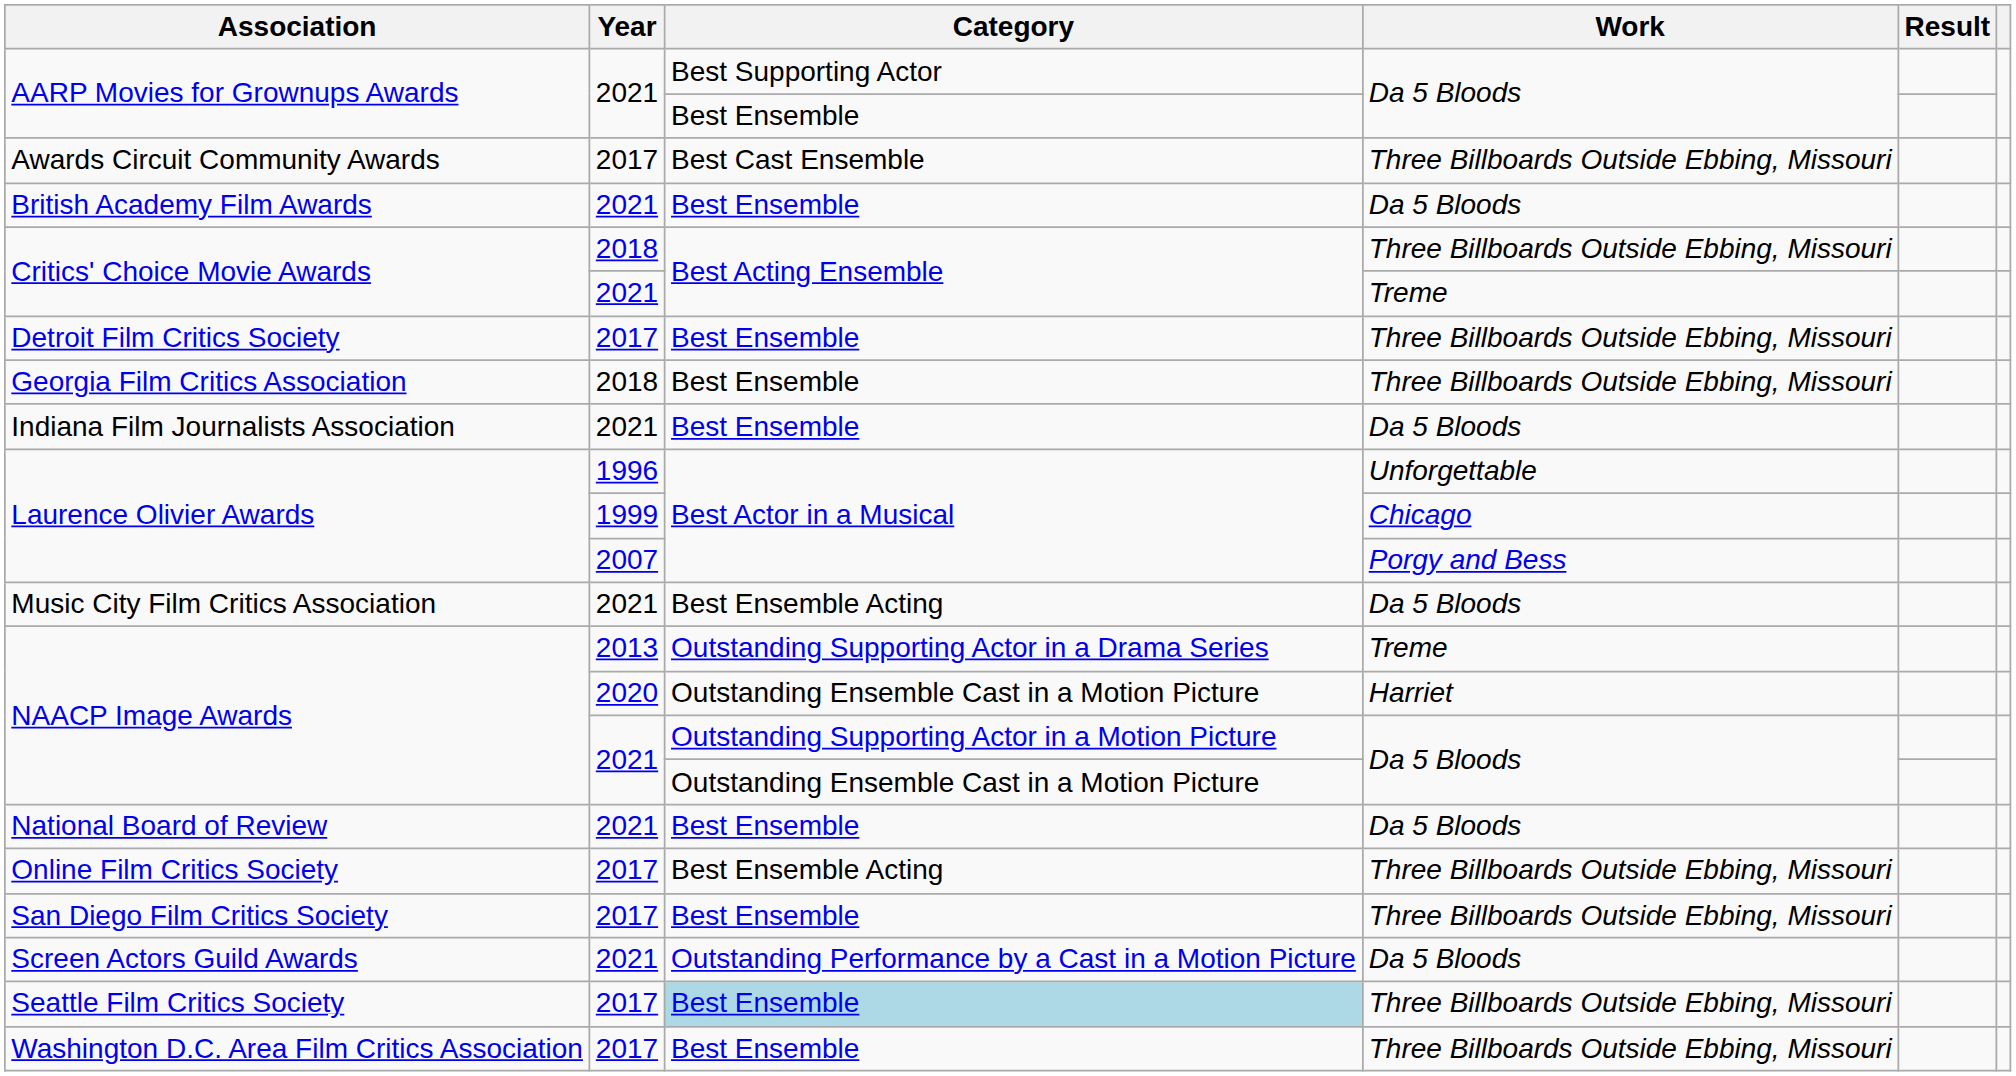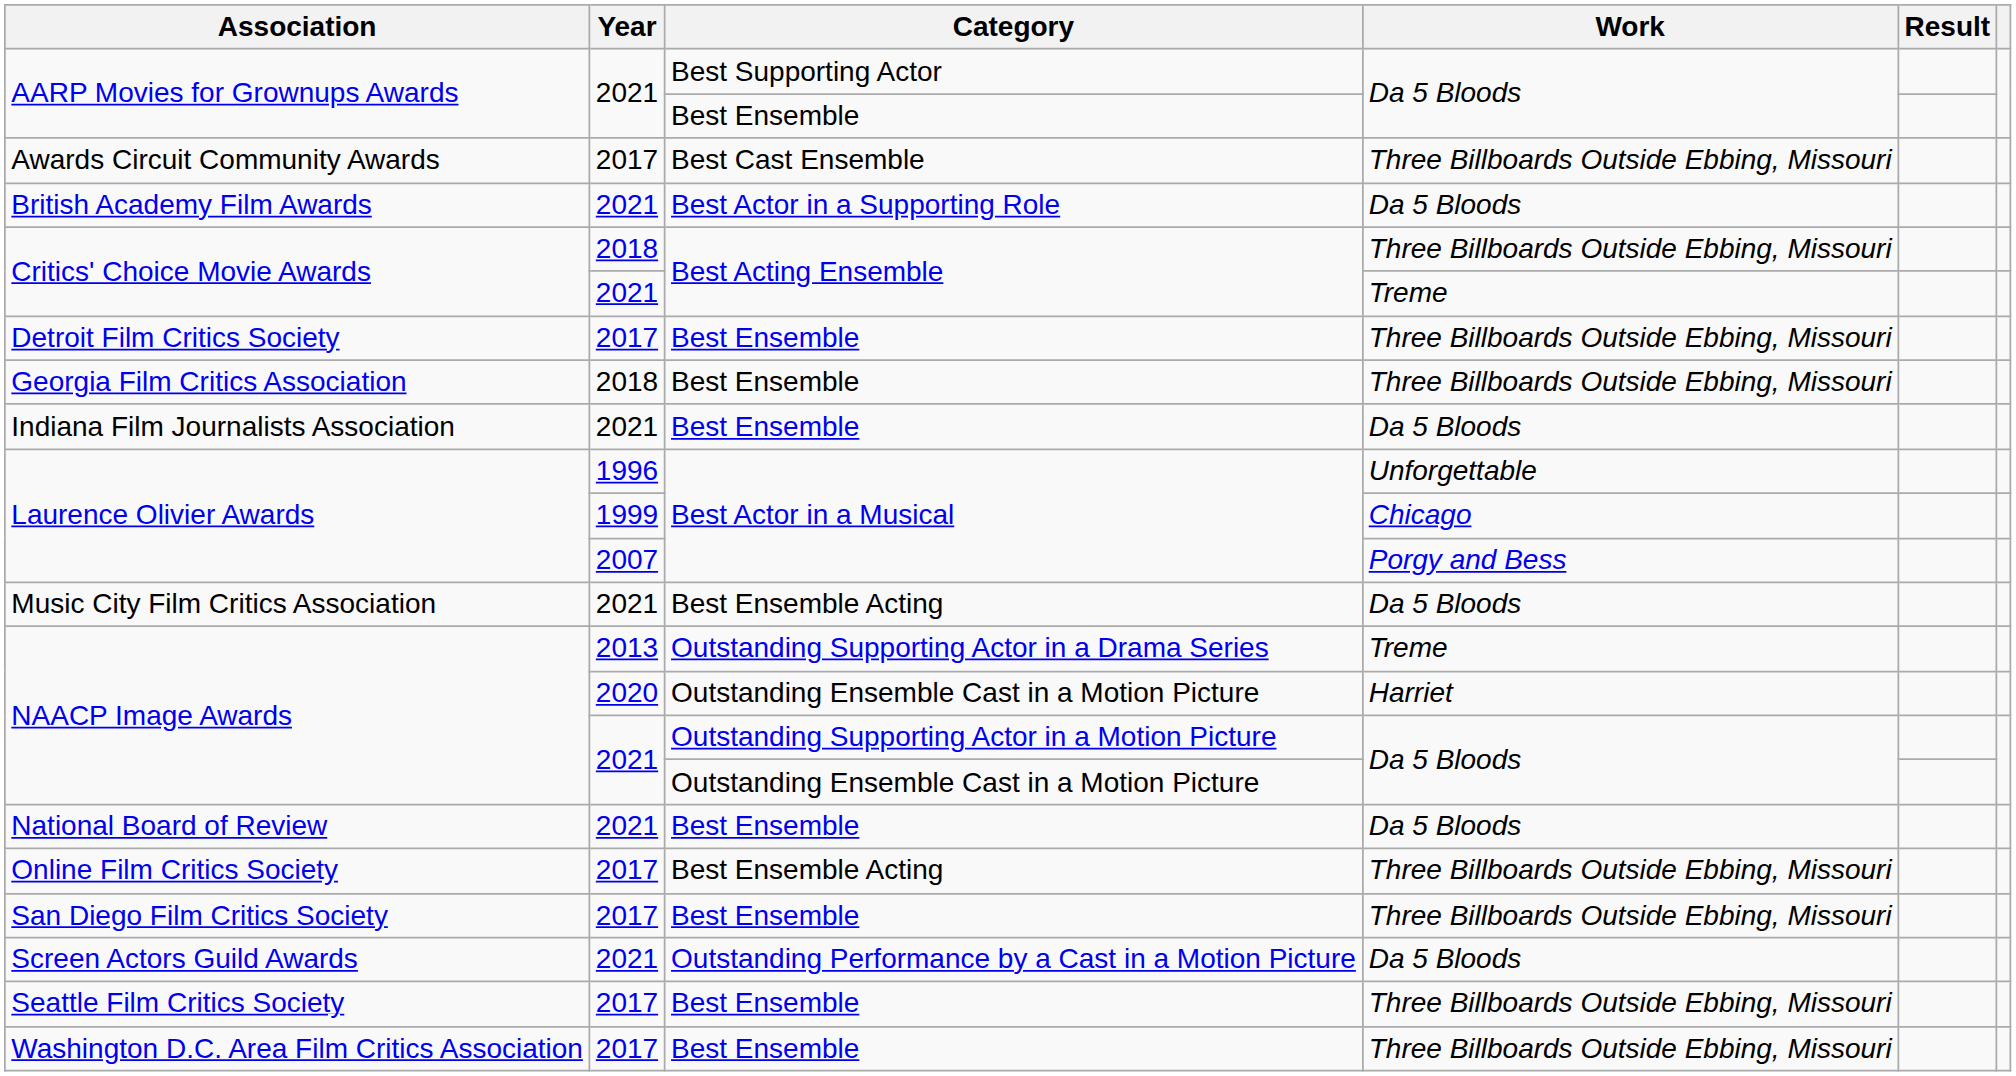British Academy Film Awards | Category: Best Ensemble -> Best Actor in a Supporting Role
Seattle Film Critics Society | Category: lightblue background -> no background
